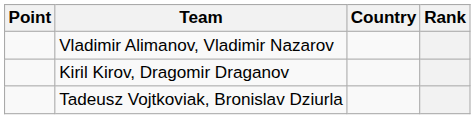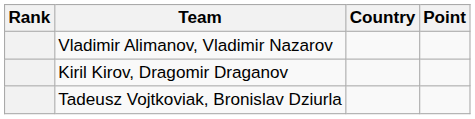columns swapped: Rank <-> Point
